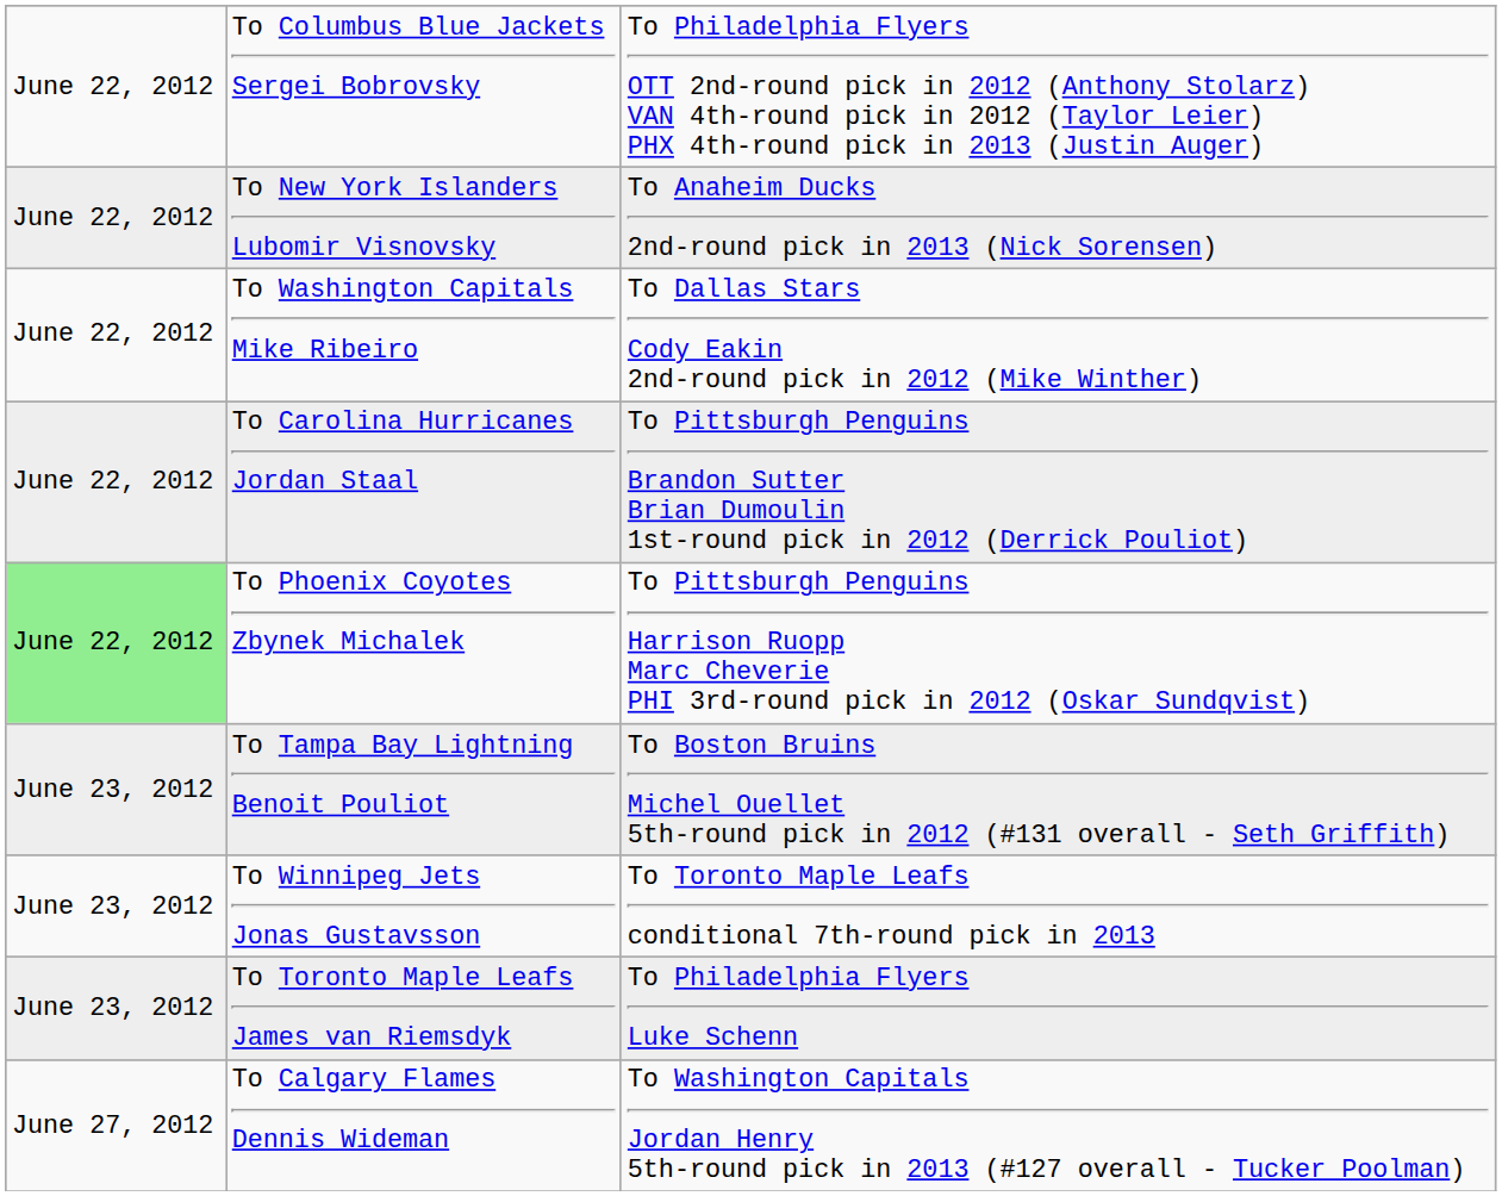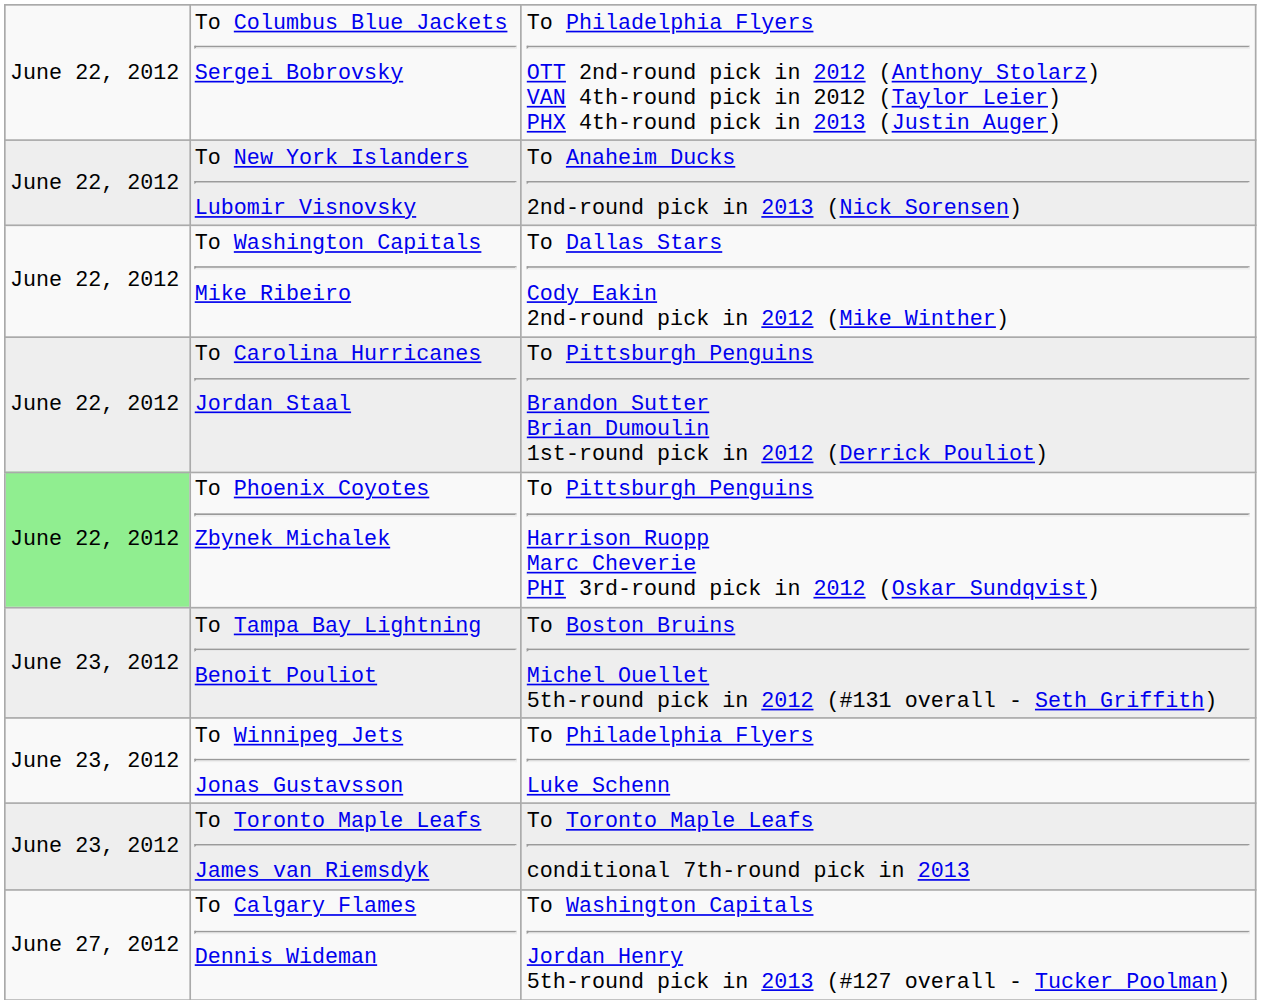To Winnipeg Jets Jonas Gustavsson | column 3: To Toronto Maple Leafs conditional 7th-round pick in 2013 -> To Philadelphia Flyers Luke Schenn
To Toronto Maple Leafs James van Riemsdyk | column 3: To Philadelphia Flyers Luke Schenn -> To Toronto Maple Leafs conditional 7th-round pick in 2013
